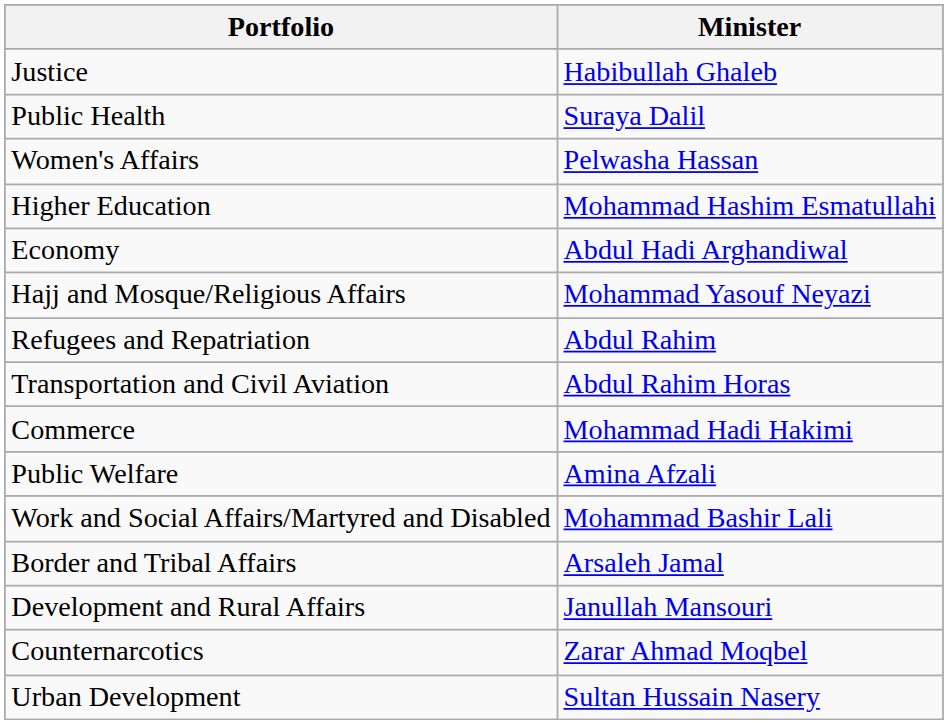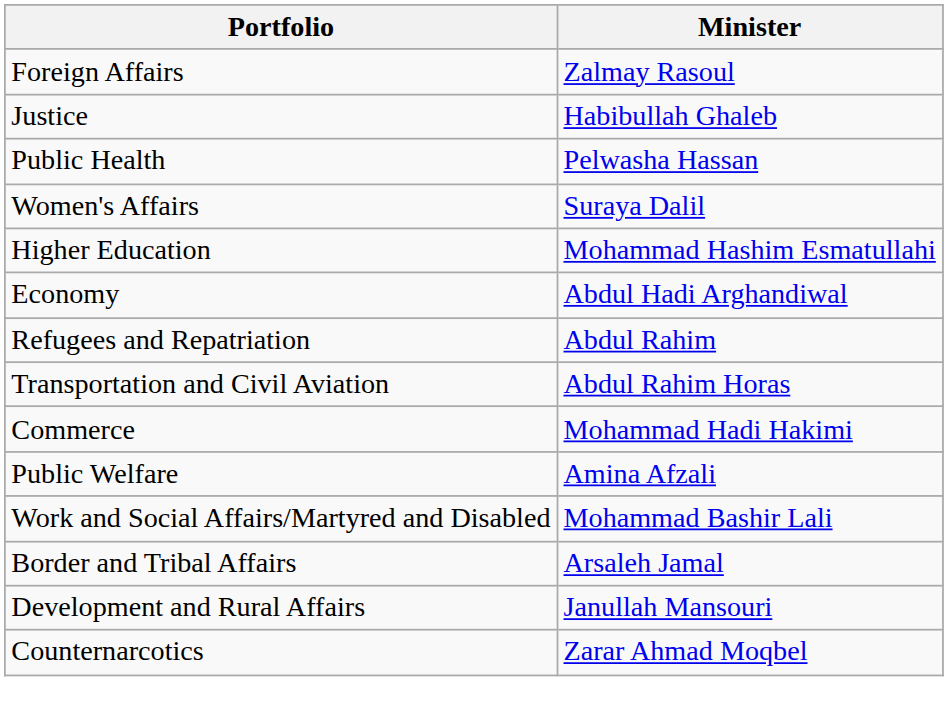+ row: Foreign Affairs | Zalmay Rasoul
Public Health | Minister: Suraya Dalil -> Pelwasha Hassan
Women's Affairs | Minister: Pelwasha Hassan -> Suraya Dalil
- row: Hajj and Mosque/Religious Affairs | Mohammad Yasouf Neyazi
- row: Urban Development | Sultan Hussain Nasery
